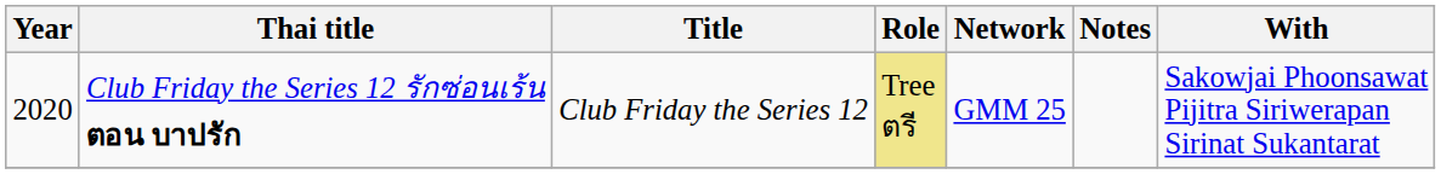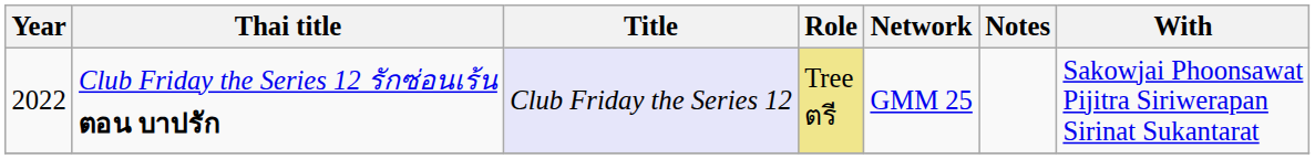Club Friday the Series 12 รักซ่อนเร้น ตอน บาปรัก | Year: 2020 -> 2022
Club Friday the Series 12 รักซ่อนเร้น ตอน บาปรัก | Title: no background -> lavender background
